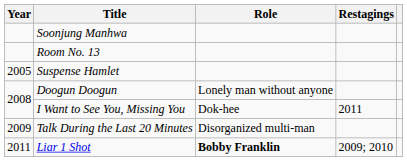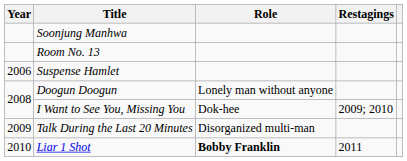Suspense Hamlet | Year: 2005 -> 2006
I Want to See You, Missing You | Restagings: 2011 -> 2009; 2010
Liar 1 Shot | Year: 2011 -> 2010
Liar 1 Shot | Restagings: 2009; 2010 -> 2011
